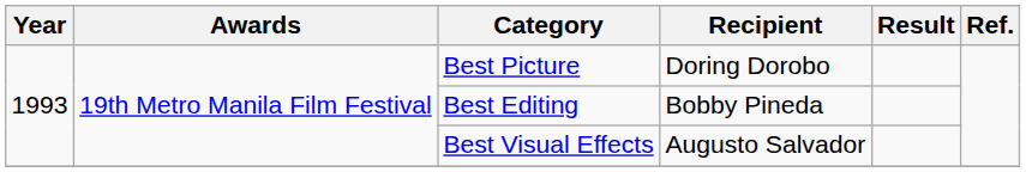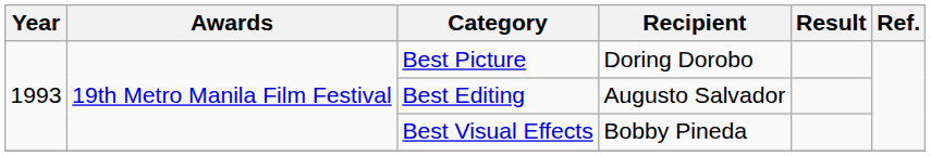Best Editing | Recipient: Bobby Pineda -> Augusto Salvador
Best Visual Effects | Recipient: Augusto Salvador -> Bobby Pineda
